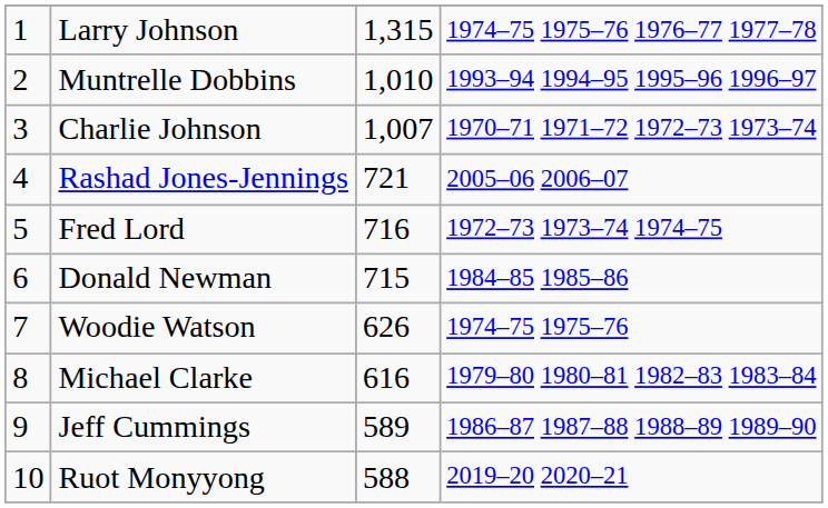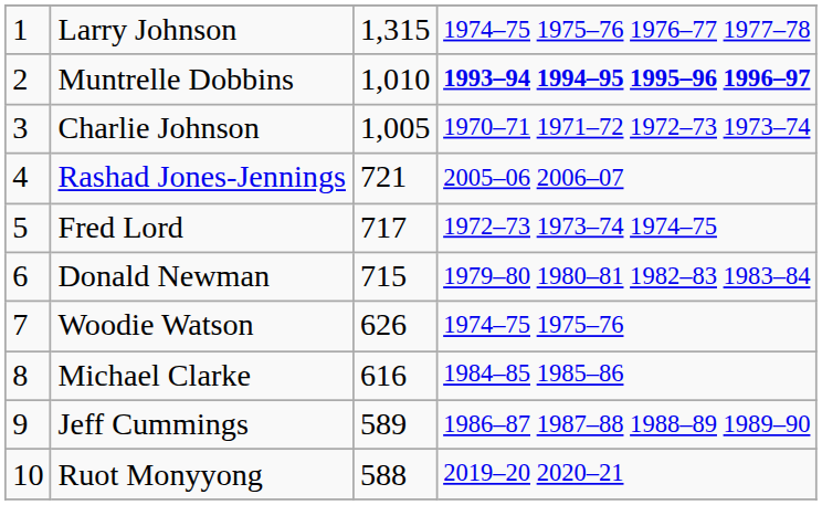Muntrelle Dobbins | column 4: normal -> bold
Charlie Johnson | column 3: 1,007 -> 1,005
Fred Lord | column 3: 716 -> 717
Donald Newman | column 4: 1984–85 1985–86 -> 1979–80 1980–81 1982–83 1983–84
Michael Clarke | column 4: 1979–80 1980–81 1982–83 1983–84 -> 1984–85 1985–86
